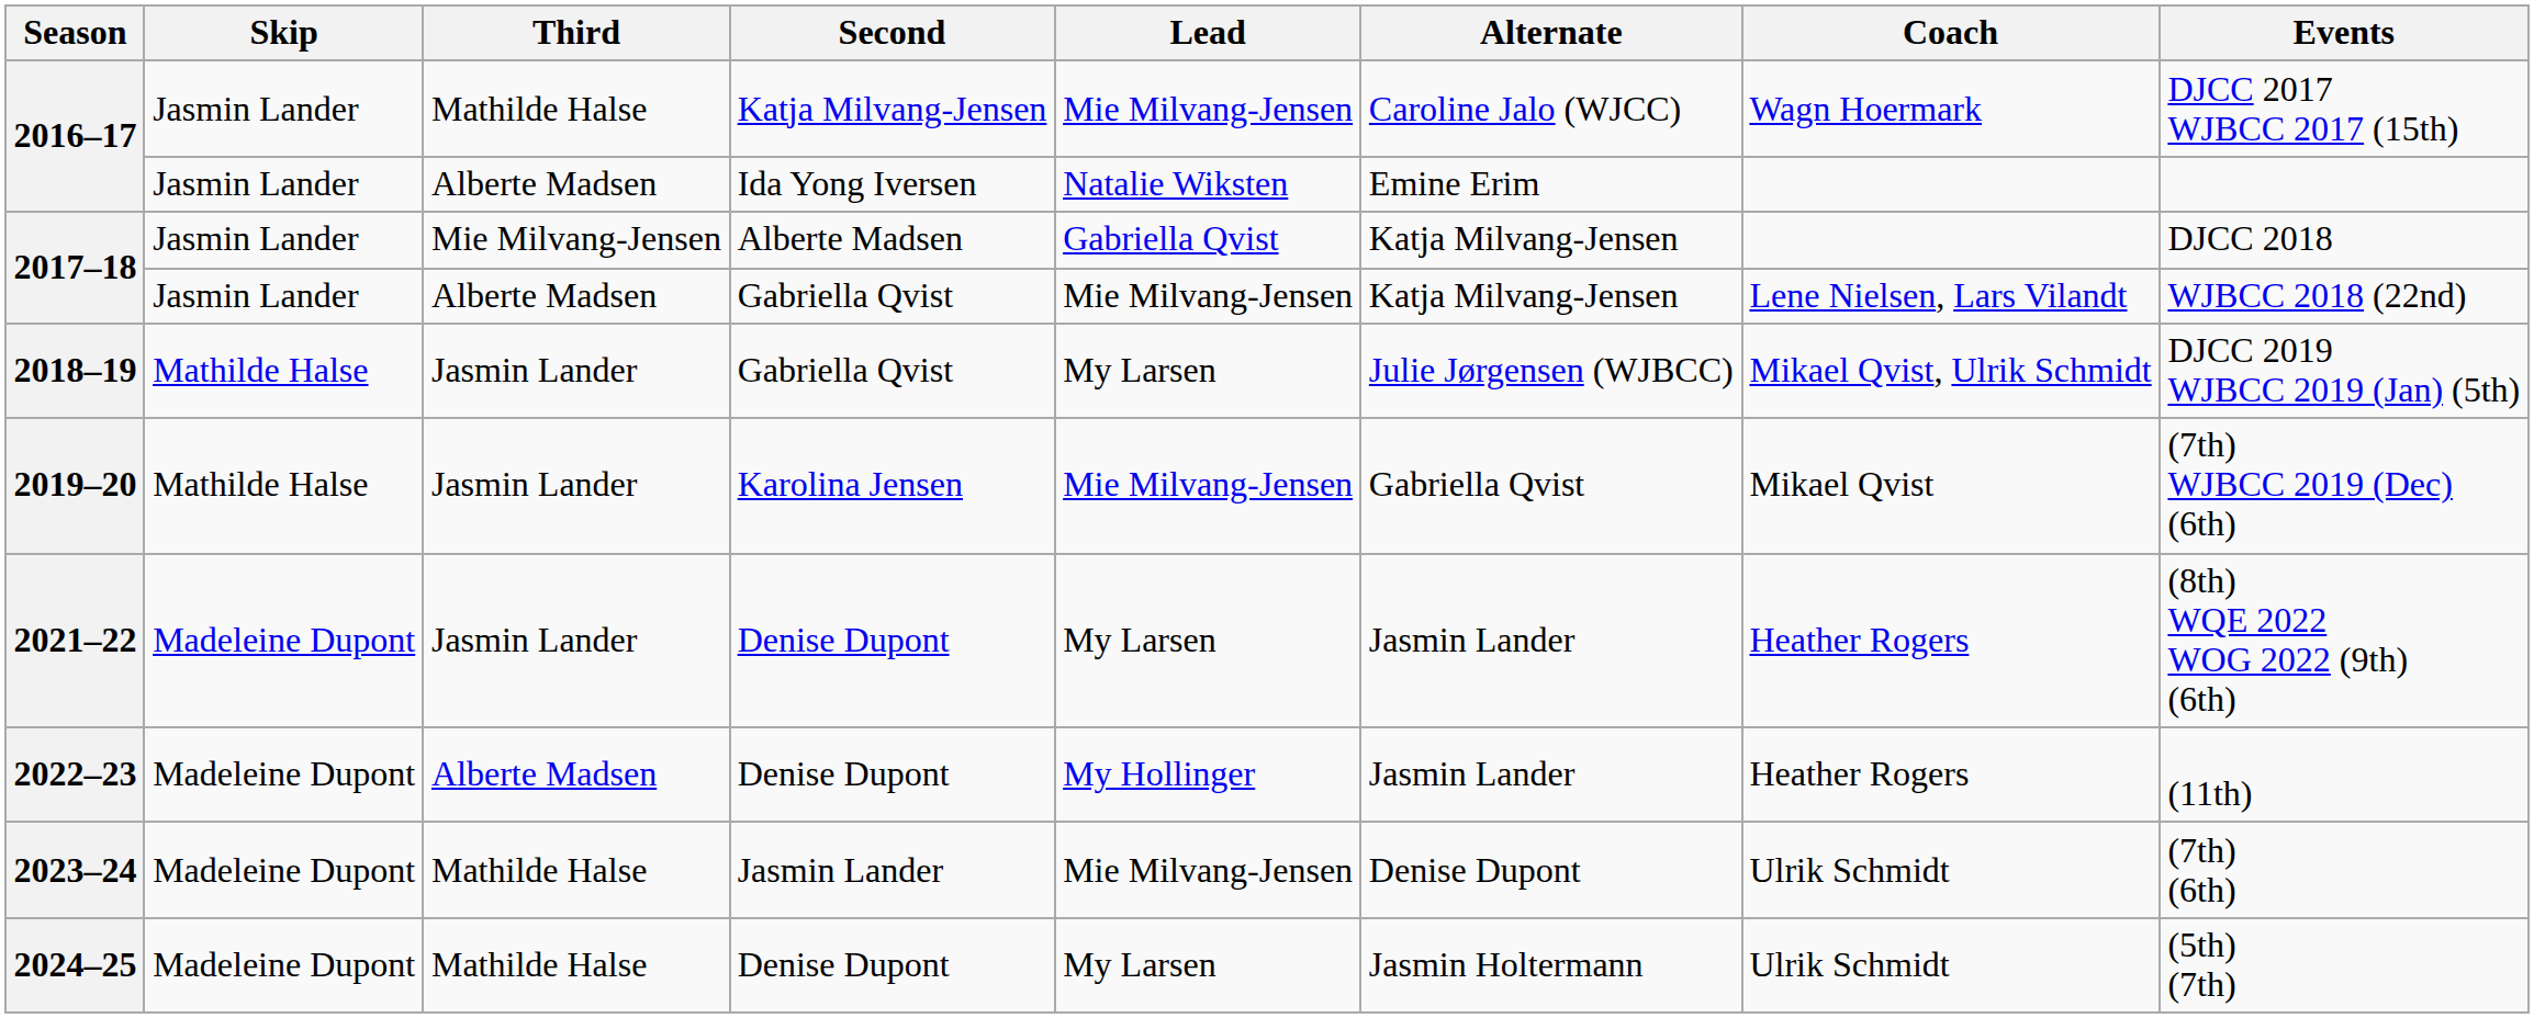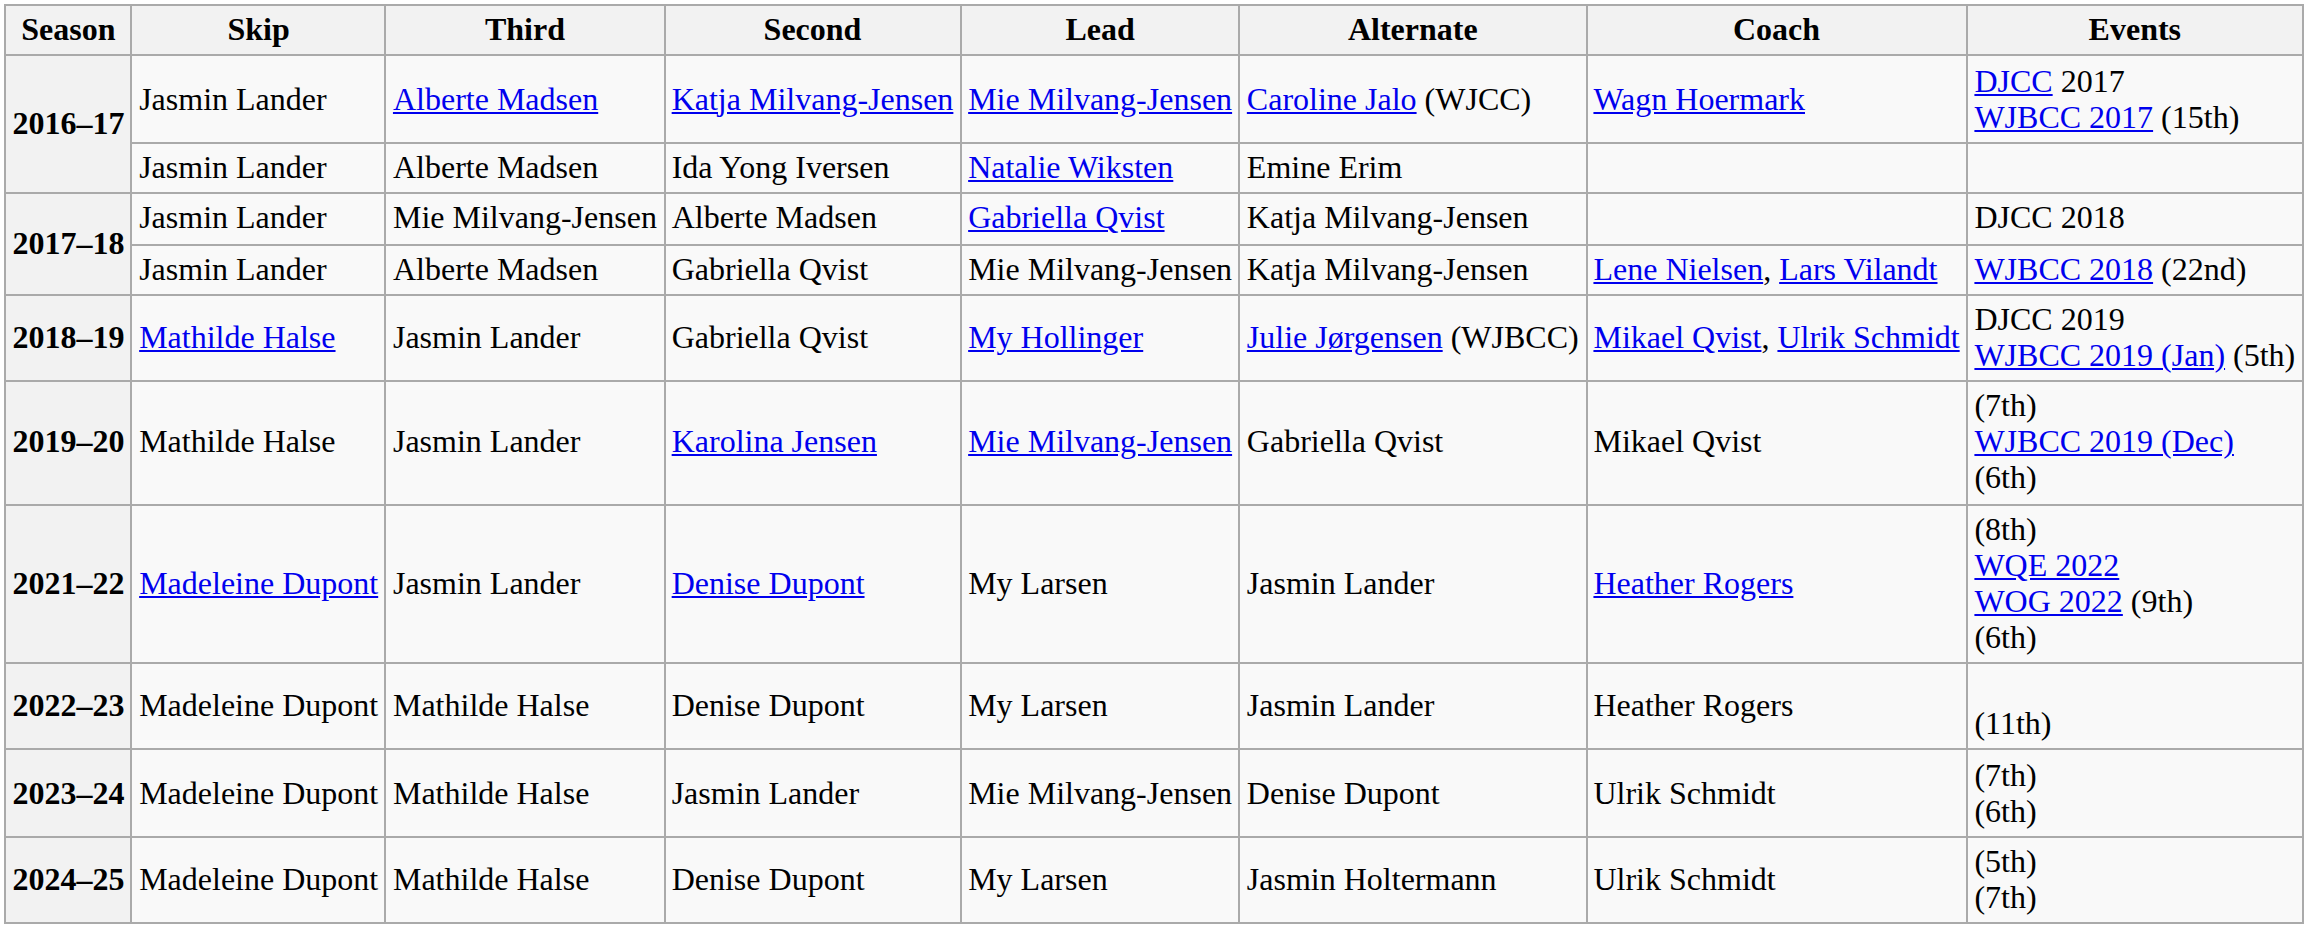2016–17 / Katja Milvang-Jensen | Third: Mathilde Halse -> Alberte Madsen
2018–19 | Lead: My Larsen -> My Hollinger
2022–23 | Third: Alberte Madsen -> Mathilde Halse
2022–23 | Lead: My Hollinger -> My Larsen
